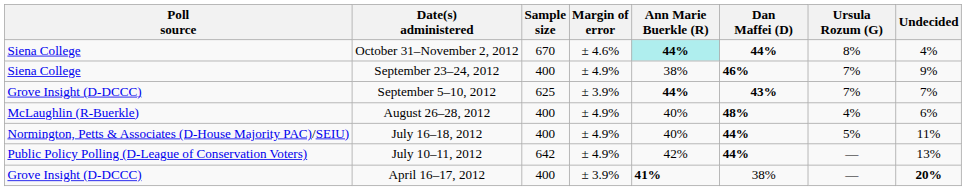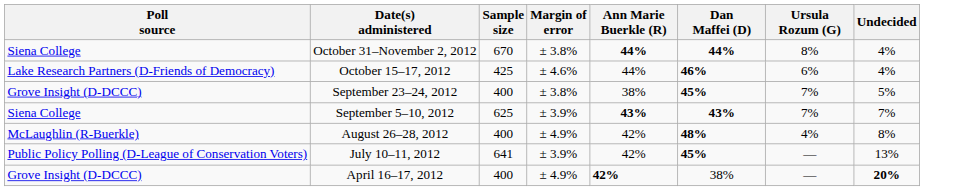October 31–November 2, 2012 | Margin of error: ± 4.6% -> ± 3.8%
October 31–November 2, 2012 | Ann Marie Buerkle (R): paleturquoise background -> no background
+ row: Lake Research Partners (D-Friends of Democracy) | October 15–17, 2012 | 425 | ± 4.6% | 44% | 46% | 6% | 4%
September 23–24, 2012 | Poll source: Siena College -> Grove Insight (D-DCCC)
September 23–24, 2012 | Margin of error: ± 4.9% -> ± 3.8%
September 23–24, 2012 | Dan Maffei (D): 46% -> 45%
September 23–24, 2012 | Undecided: 9% -> 5%
September 5–10, 2012 | Poll source: Grove Insight (D-DCCC) -> Siena College
September 5–10, 2012 | Ann Marie Buerkle (R): 44% -> 43%
August 26–28, 2012 | Ann Marie Buerkle (R): 40% -> 42%
August 26–28, 2012 | Undecided: 6% -> 8%
- row: Normington, Petts & Associates (D-House Majority PAC)/SEIU) | July 16–18, 2012 | 400 | ± 4.9% | 40% | 44% | 5% | 11%
July 10–11, 2012 | Sample size: 642 -> 641
July 10–11, 2012 | Margin of error: ± 4.9% -> ± 3.9%
July 10–11, 2012 | Dan Maffei (D): 44% -> 45%
April 16–17, 2012 | Margin of error: ± 3.9% -> ± 4.9%
April 16–17, 2012 | Ann Marie Buerkle (R): 41% -> 42%
